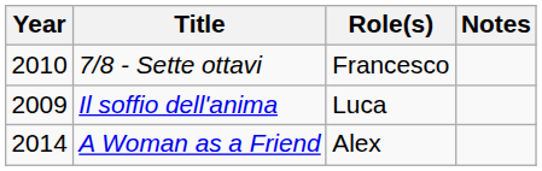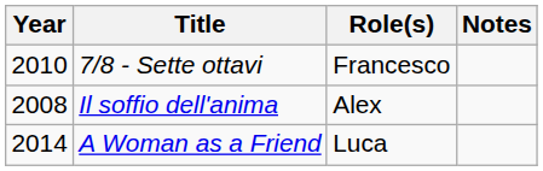Il soffio dell'anima | Year: 2009 -> 2008
Il soffio dell'anima | Role(s): Luca -> Alex
A Woman as a Friend | Role(s): Alex -> Luca
